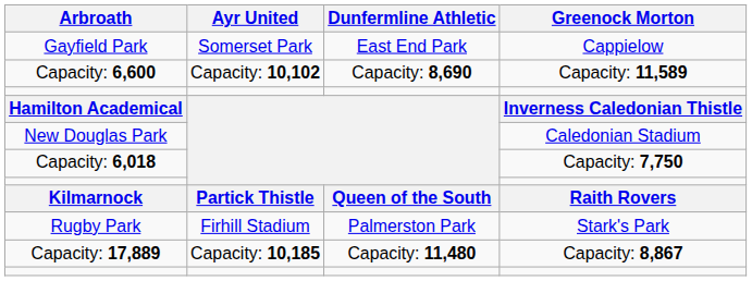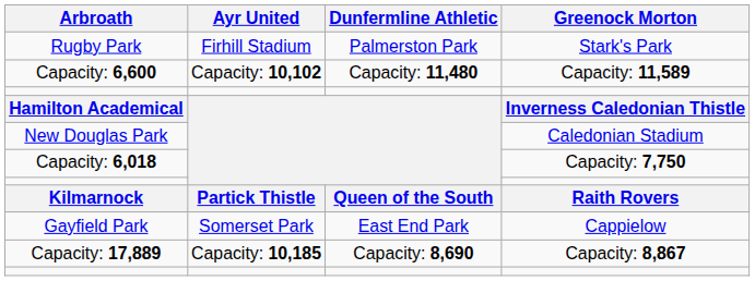rows swapped: Gayfield Park <-> Rugby Park
Capacity: 6,600 | Dunfermline Athletic: Capacity: 8,690 -> Capacity: 11,480
Capacity: 17,889 | Dunfermline Athletic: Capacity: 11,480 -> Capacity: 8,690
